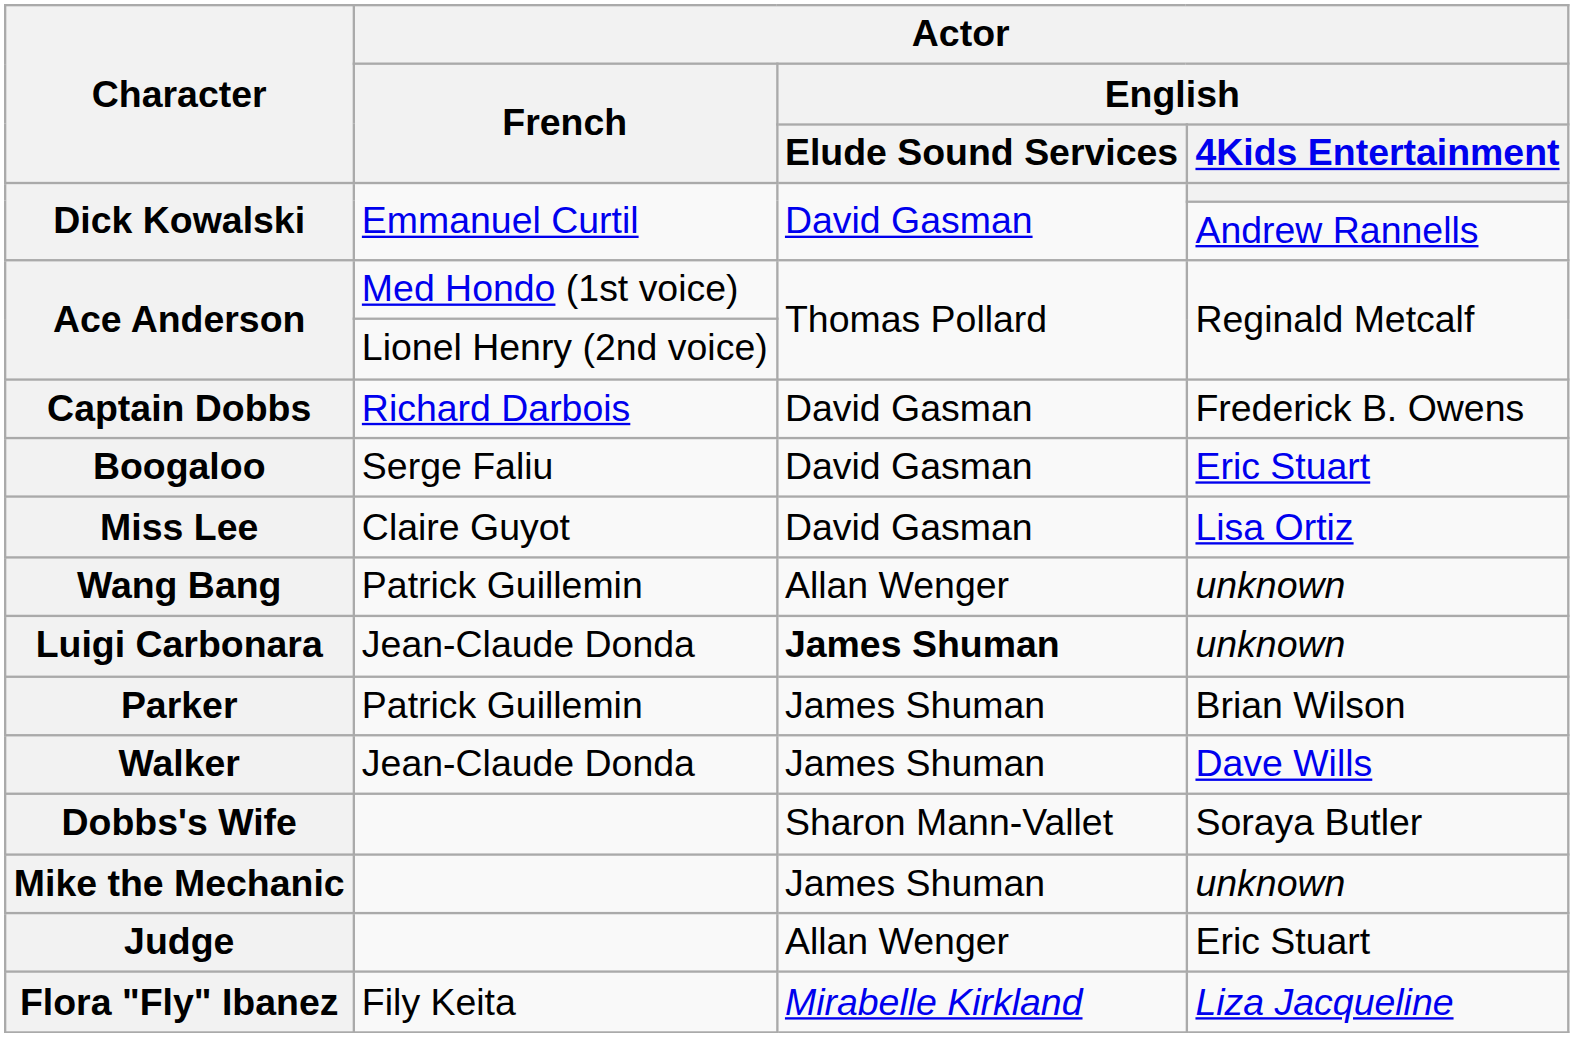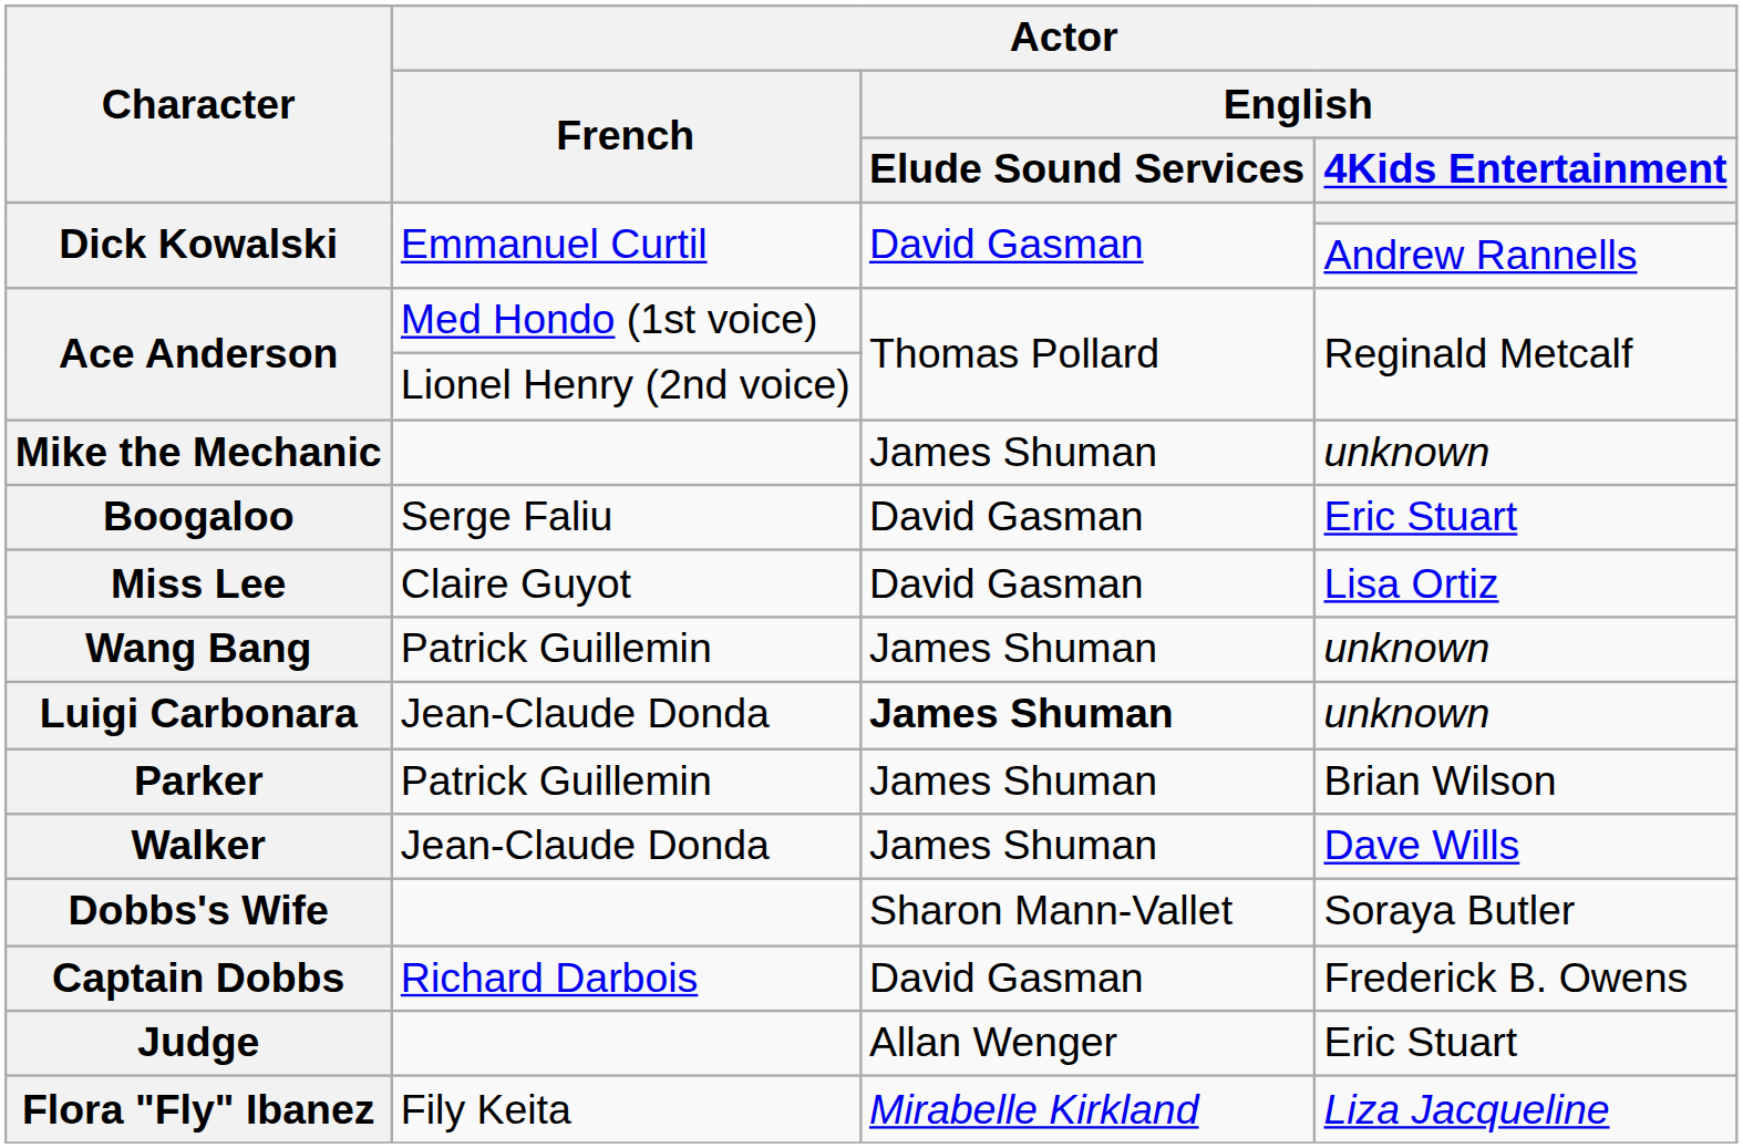rows swapped: Captain Dobbs <-> Mike the Mechanic
Wang Bang | Actor / English / Elude Sound Services: Allan Wenger -> James Shuman
